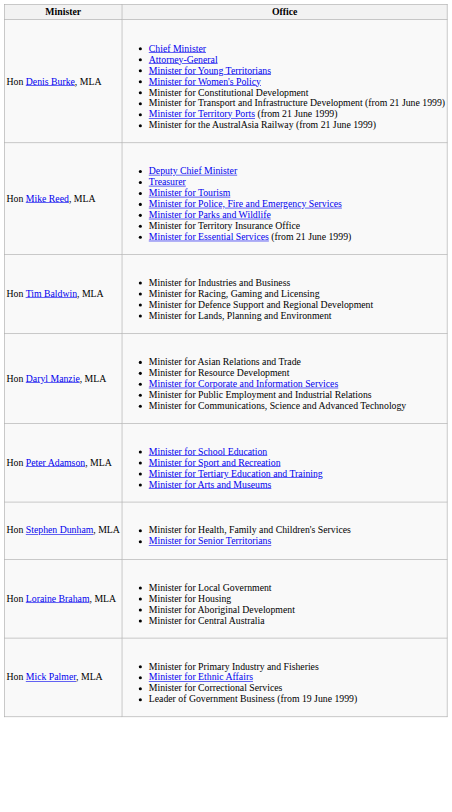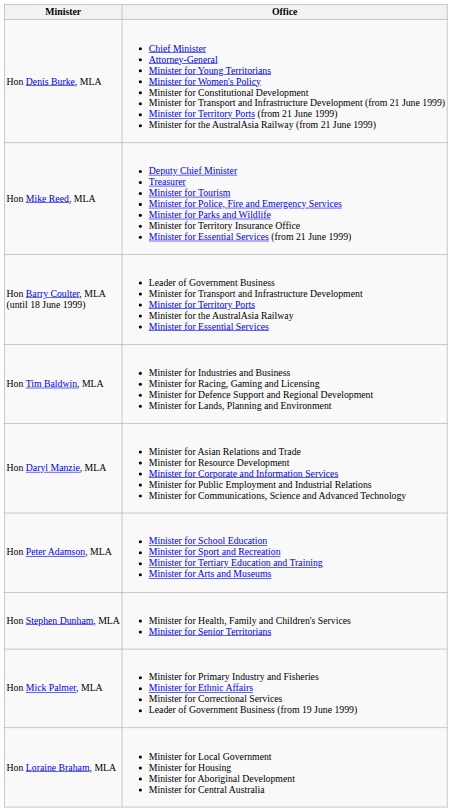+ row: Hon Barry Coulter, MLA (until 18 June 1999) | Leader of Government Business Minister for Transport and Infrastructure Development Minister for Territory Ports Minister for the AustralAsia Railway Minister for Essential Services
rows swapped: Hon Loraine Braham, MLA <-> Hon Mick Palmer, MLA
